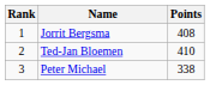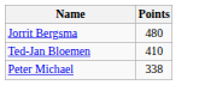- column: Rank | 1 | 2 | 3
Jorrit Bergsma | Points: 408 -> 480
